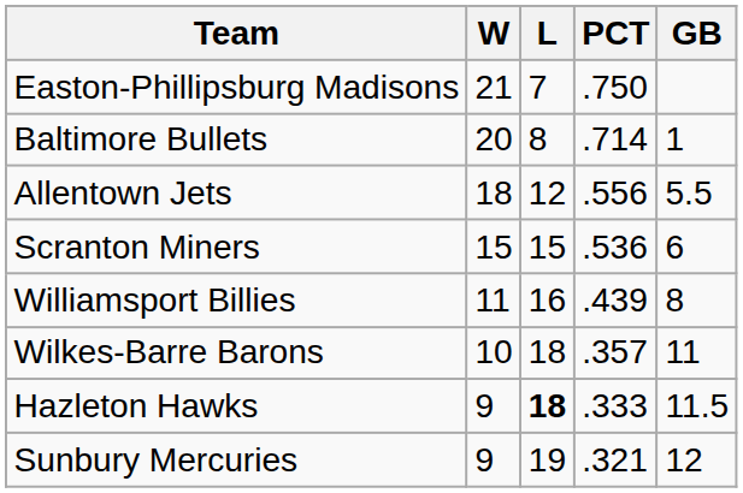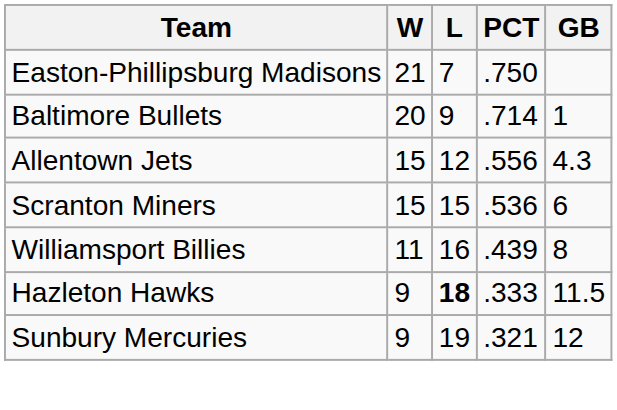Baltimore Bullets | L: 8 -> 9
Allentown Jets | W: 18 -> 15
Allentown Jets | GB: 5.5 -> 4.3
- row: Wilkes-Barre Barons | 10 | 18 | .357 | 11
